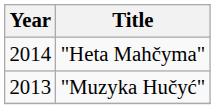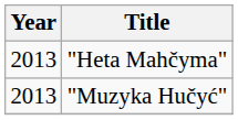"Heta Mahčyma" | Year: 2014 -> 2013
